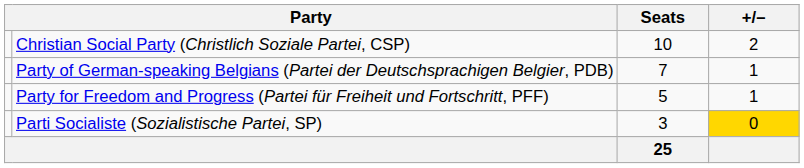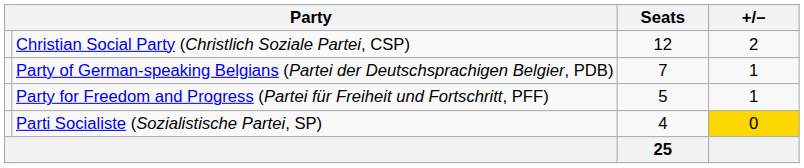Christian Social Party (Christlich Soziale Partei, CSP) | Seats: 10 -> 12
Parti Socialiste (Sozialistische Partei, SP) | Seats: 3 -> 4
